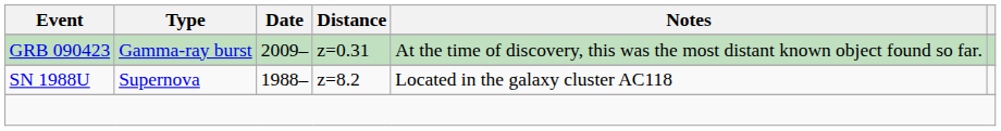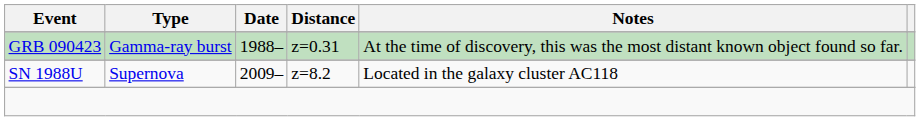GRB 090423 | Date: 2009– -> 1988–
SN 1988U | Date: 1988– -> 2009–
